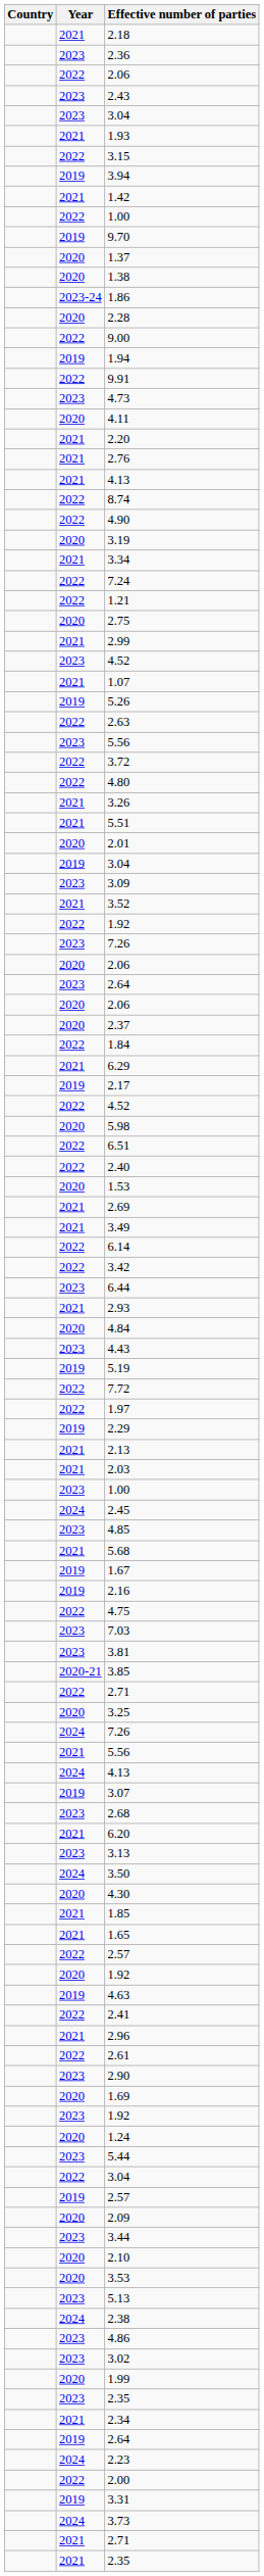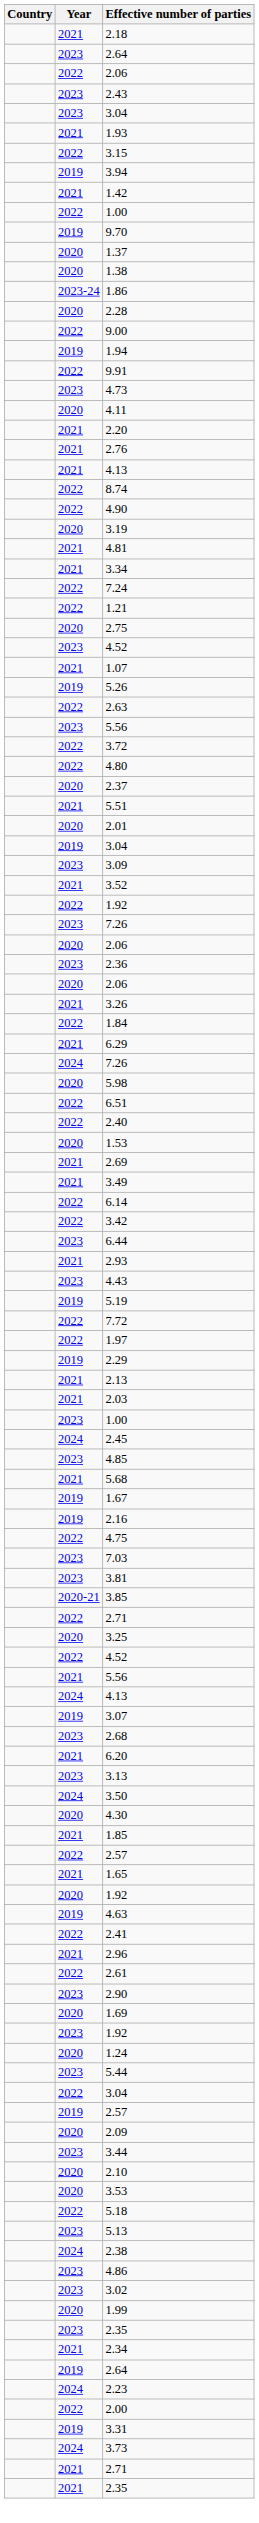rows swapped: 2.36 <-> 2023 / 2.64
+ row: 2021 | 4.81
- row: 2021 | 2.99
rows swapped: 2.37 <-> 3.26
- row: 2019 | 2.17
rows swapped: 2024 / 7.26 <-> 2022 / 4.52
- row: 2020 | 4.84
rows swapped: 2022 / 2.57 <-> 1.65
+ row: 2022 | 5.18
